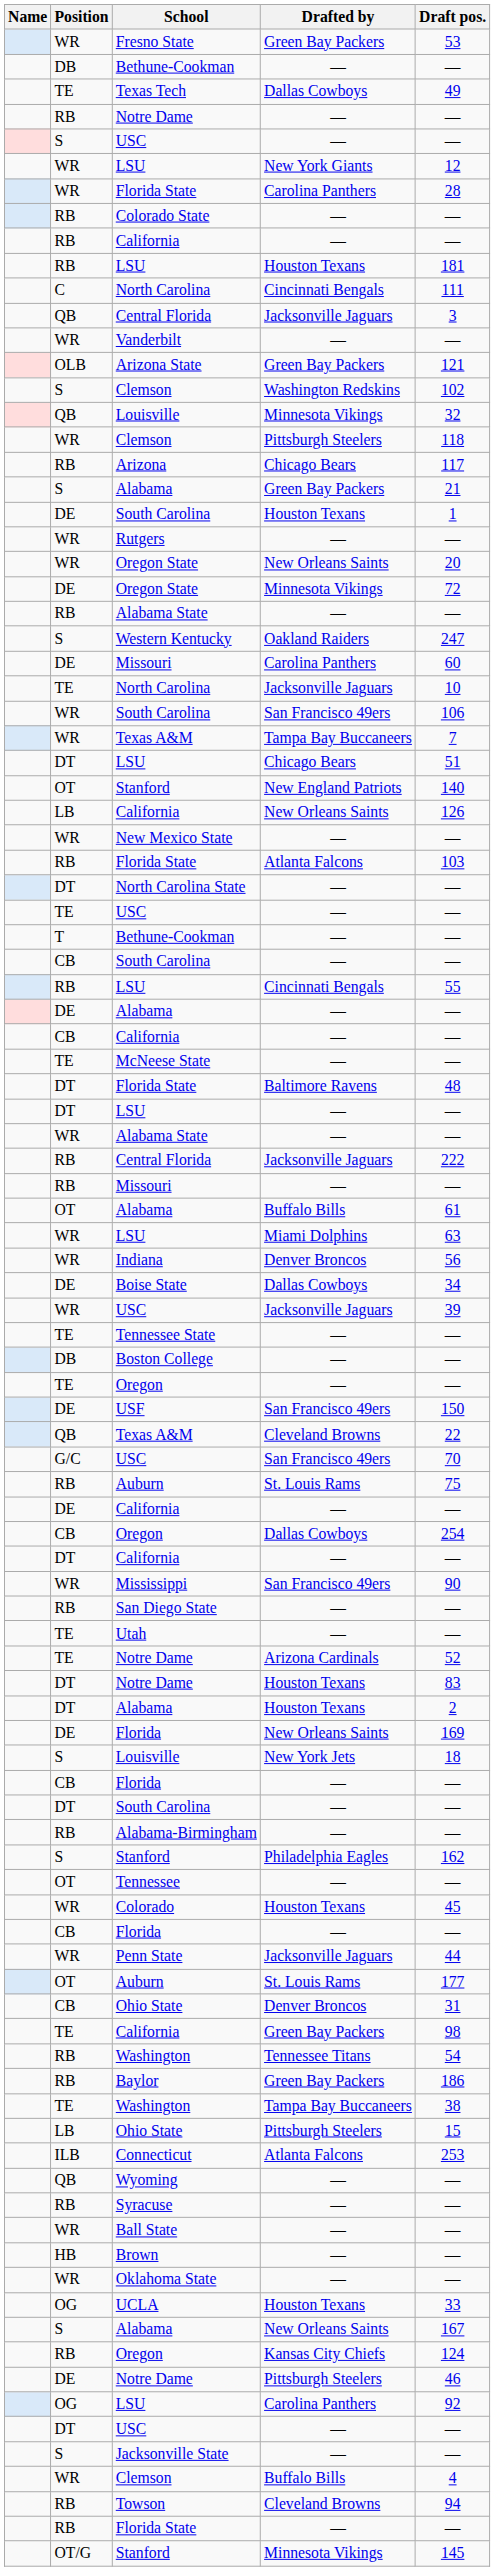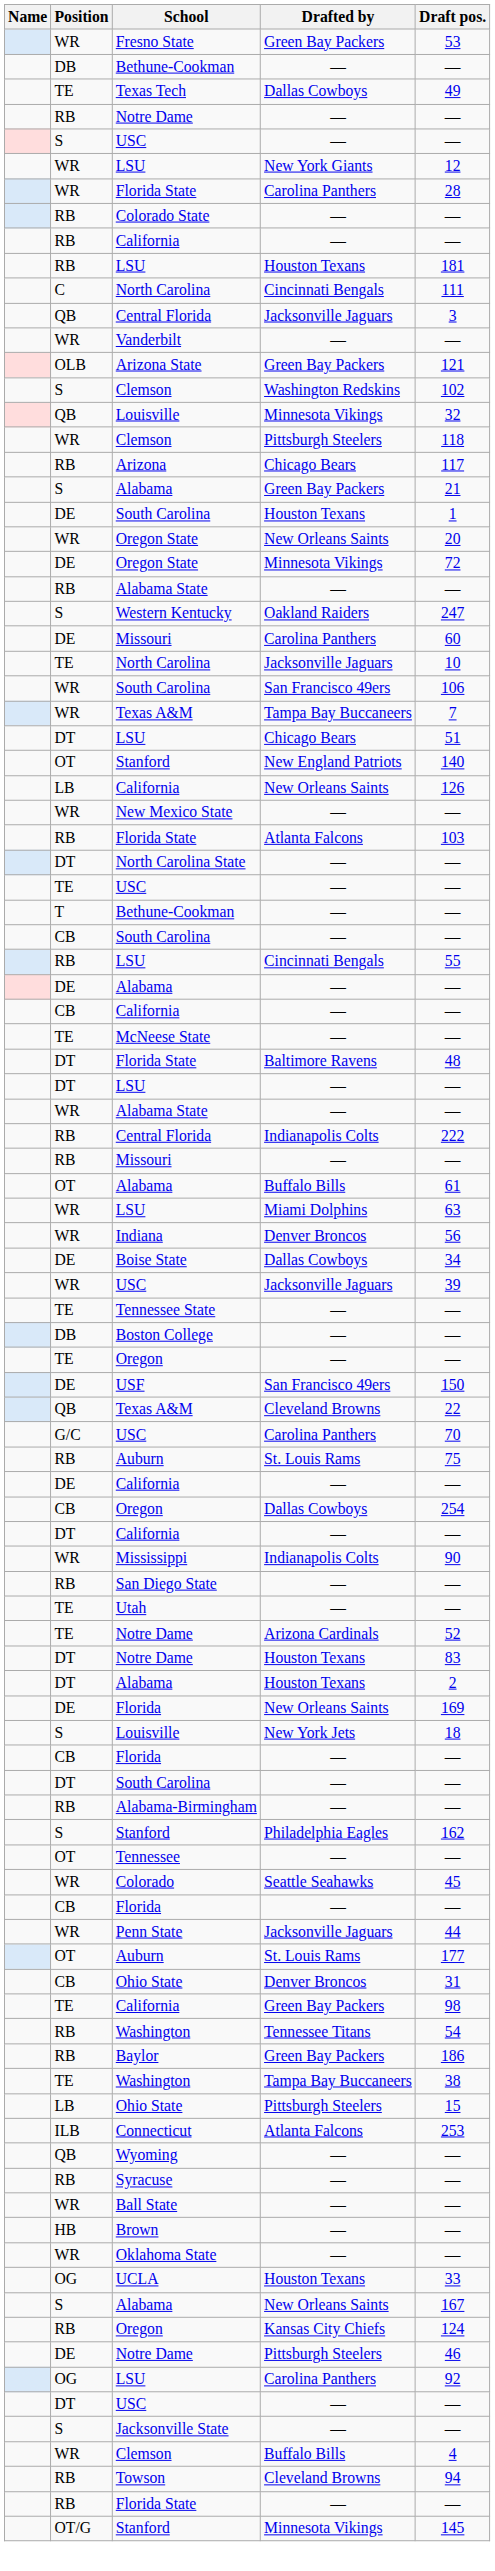- row: WR | Rutgers | — | —
RB / Central Florida | Drafted by: Jacksonville Jaguars -> Indianapolis Colts
G/C / USC | Drafted by: San Francisco 49ers -> Carolina Panthers
Mississippi | Drafted by: San Francisco 49ers -> Indianapolis Colts
Colorado | Drafted by: Houston Texans -> Seattle Seahawks
